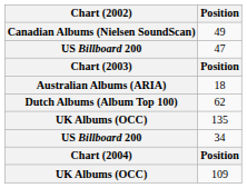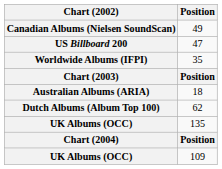+ row: Worldwide Albums (IFPI) | 35
- row: US Billboard 200 | 34
